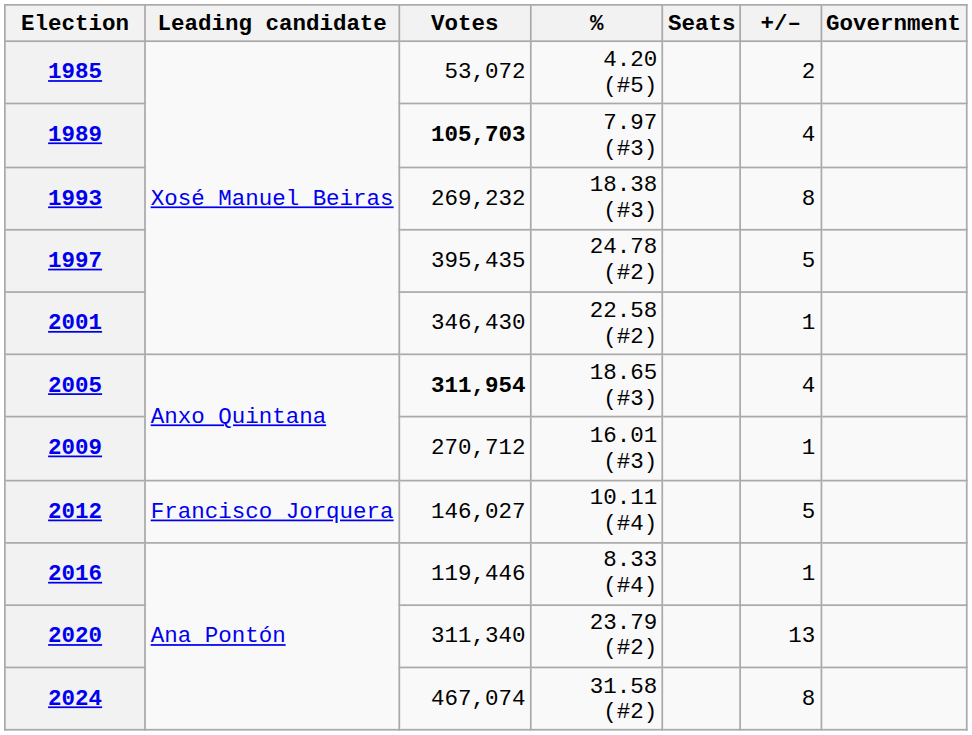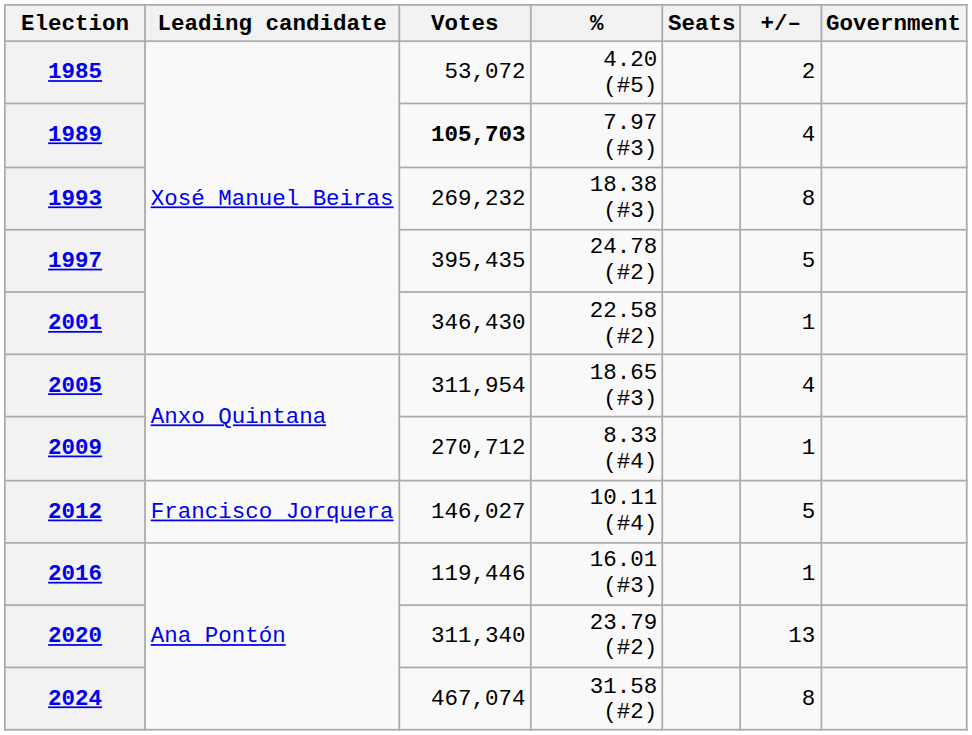2005 | Votes: bold -> normal
2009 | %: 16.01 (#3) -> 8.33 (#4)
2016 | %: 8.33 (#4) -> 16.01 (#3)
